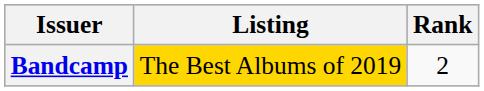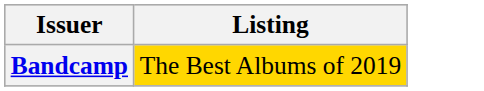- column: Rank | 2
